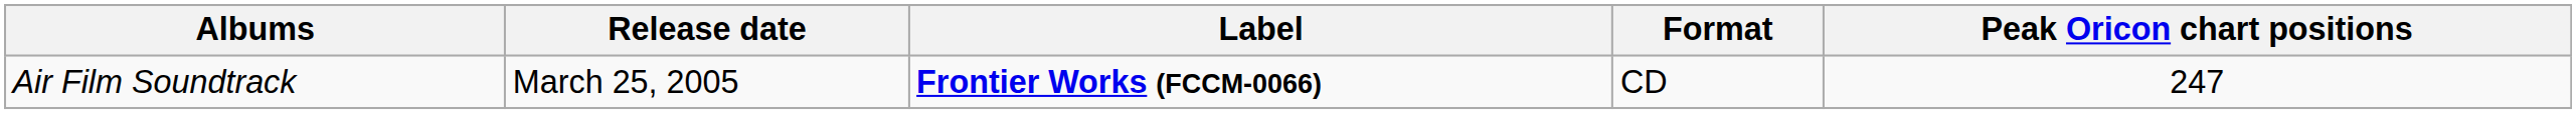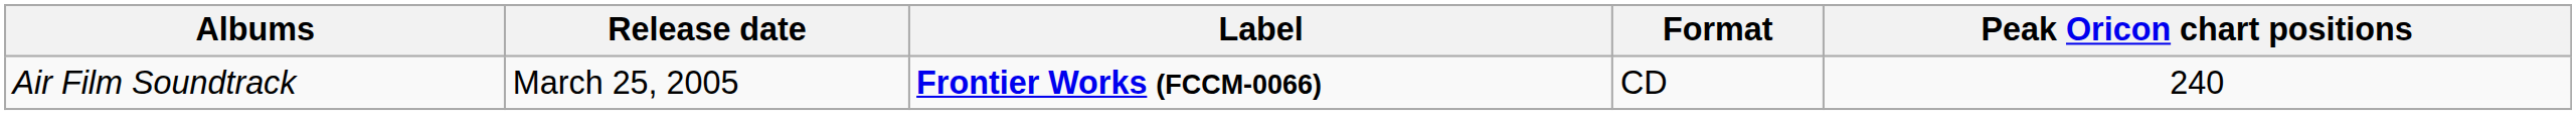Air Film Soundtrack | Peak Oricon chart positions: 247 -> 240
